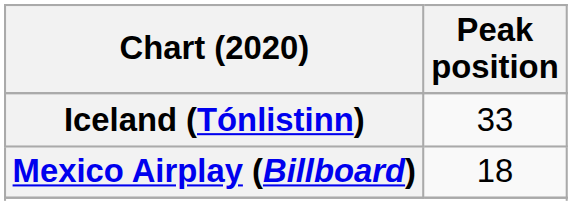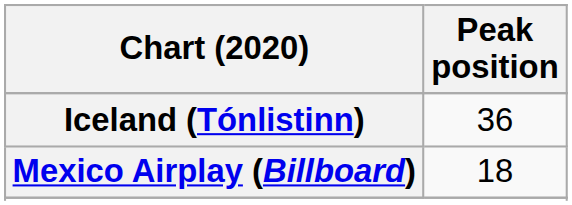Iceland (Tónlistinn) | Peak position: 33 -> 36
